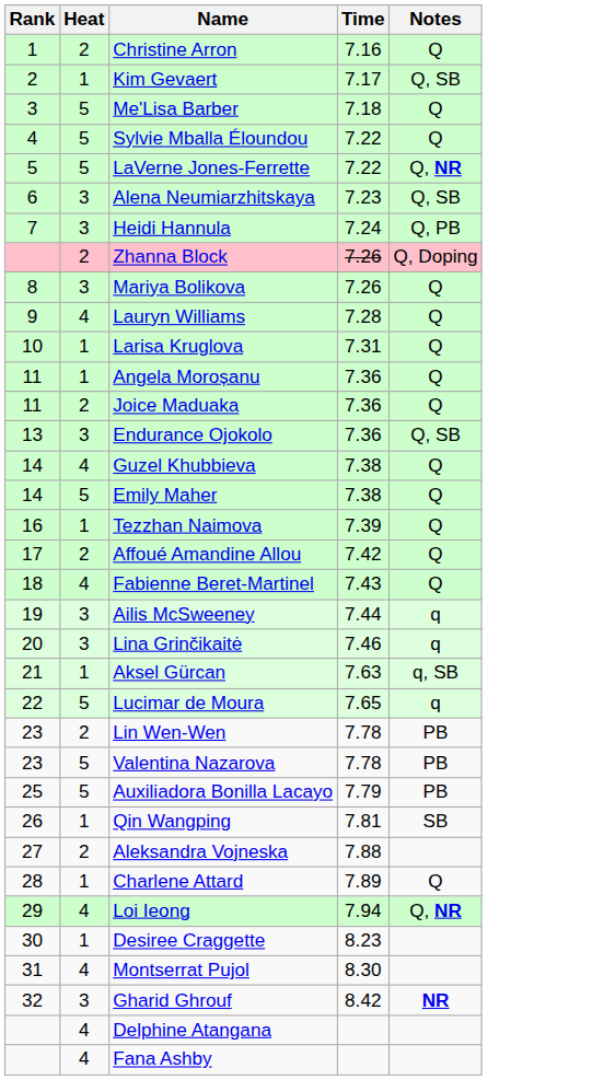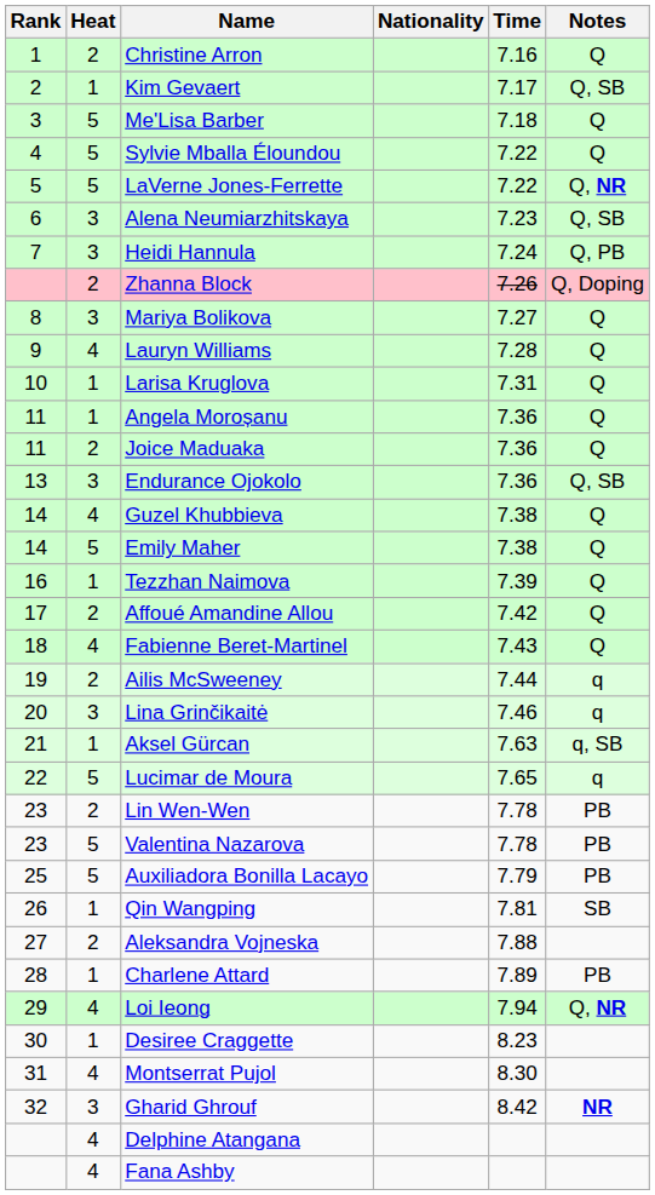+ column: Nationality
Mariya Bolikova | Time: 7.26 -> 7.27
Ailis McSweeney | Heat: 3 -> 2
Charlene Attard | Notes: Q -> PB
